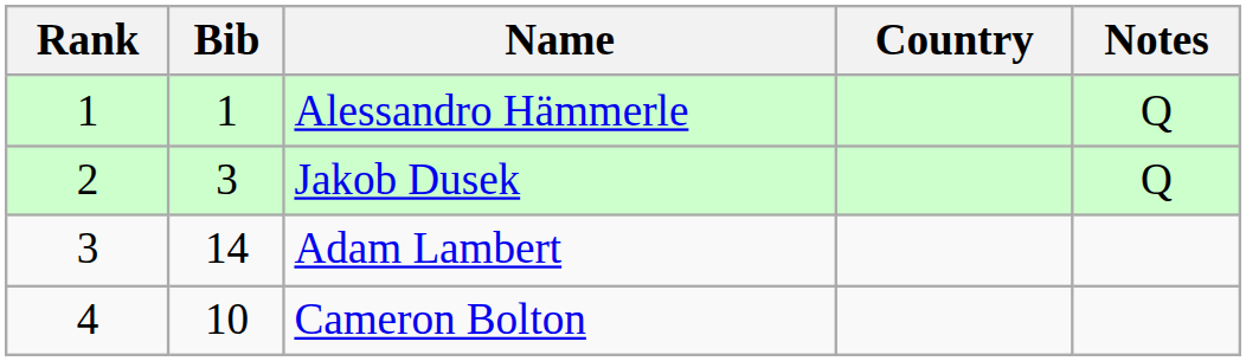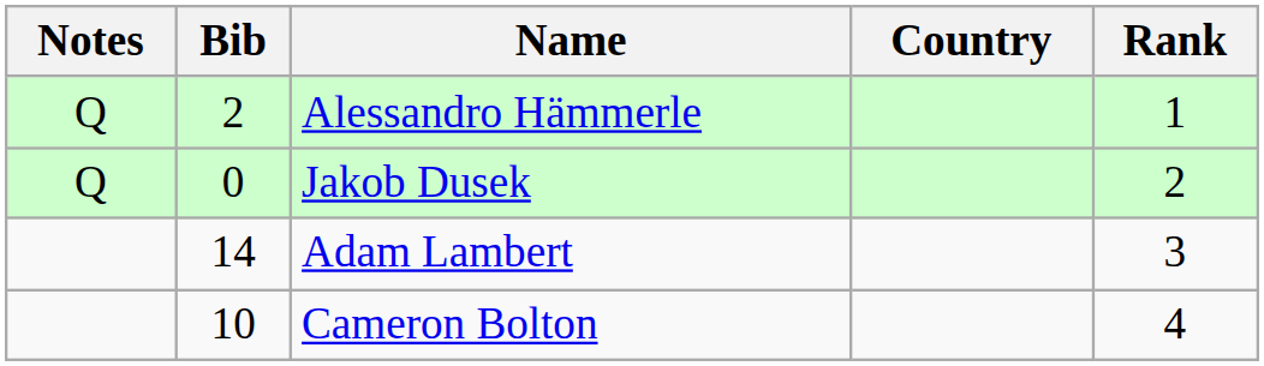columns swapped: Rank <-> Notes
Alessandro Hämmerle | Bib: 1 -> 2
Jakob Dusek | Bib: 3 -> 0
